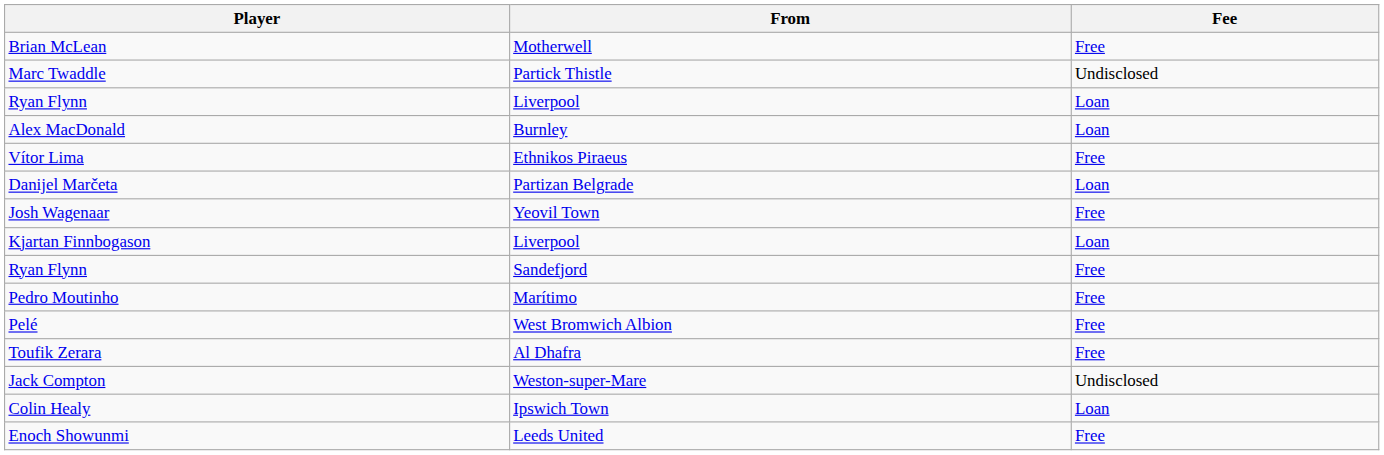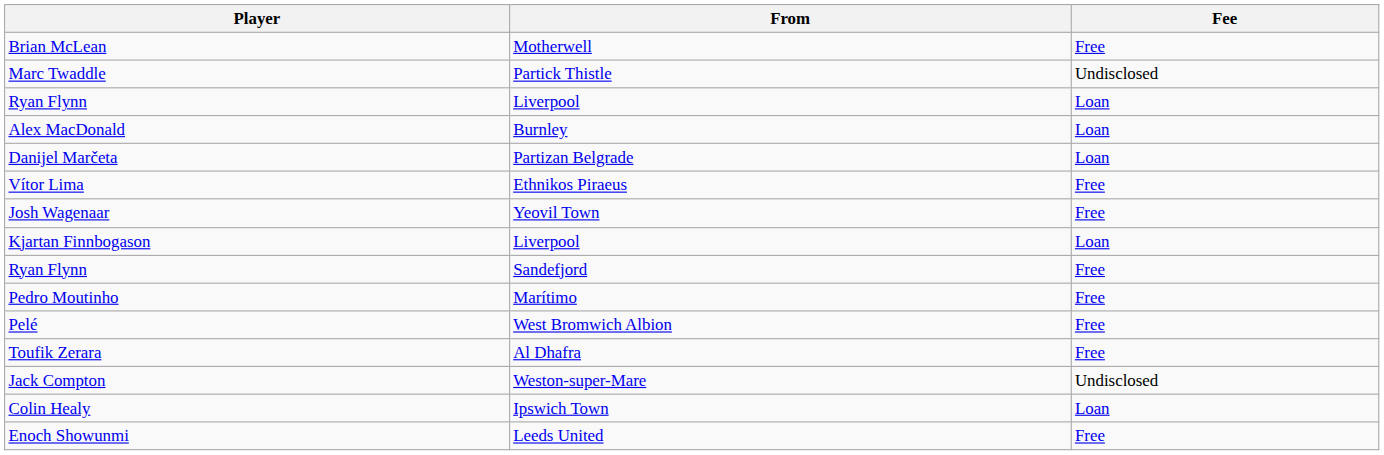rows swapped: Danijel Marčeta <-> Vítor Lima
